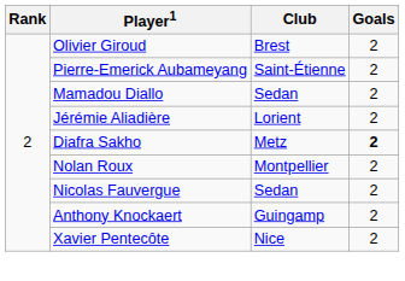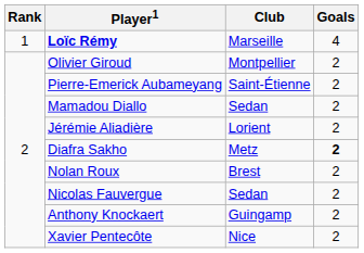+ row: 1 | Loïc Rémy | Marseille | 4
Olivier Giroud | Club: Brest -> Montpellier
Nolan Roux | Club: Montpellier -> Brest
